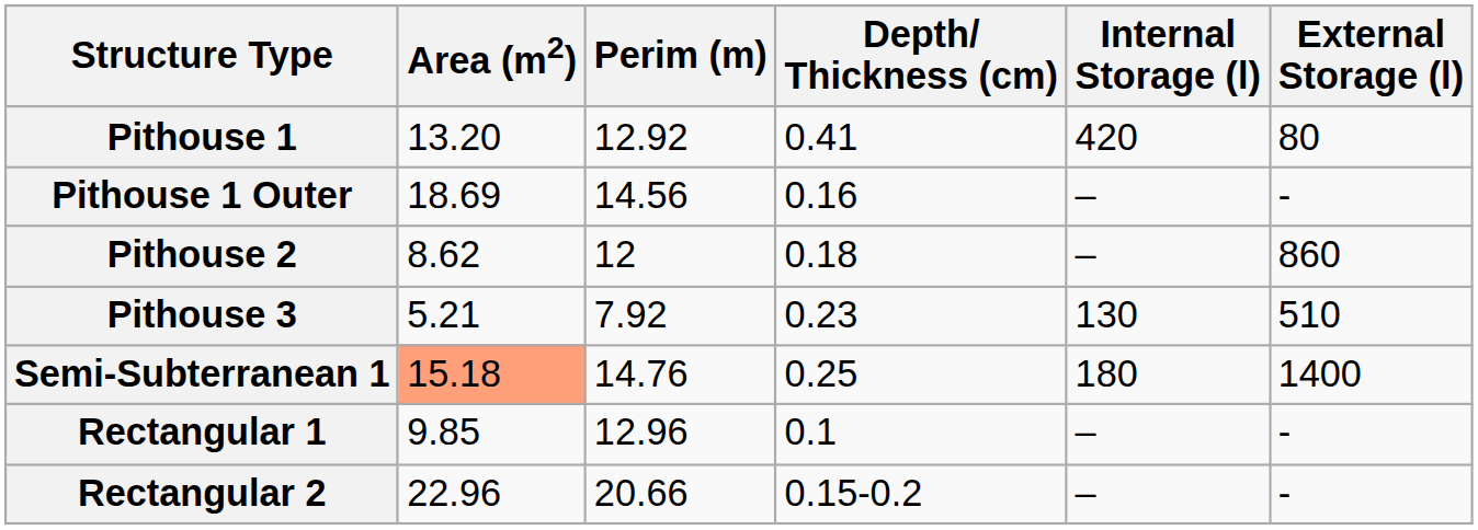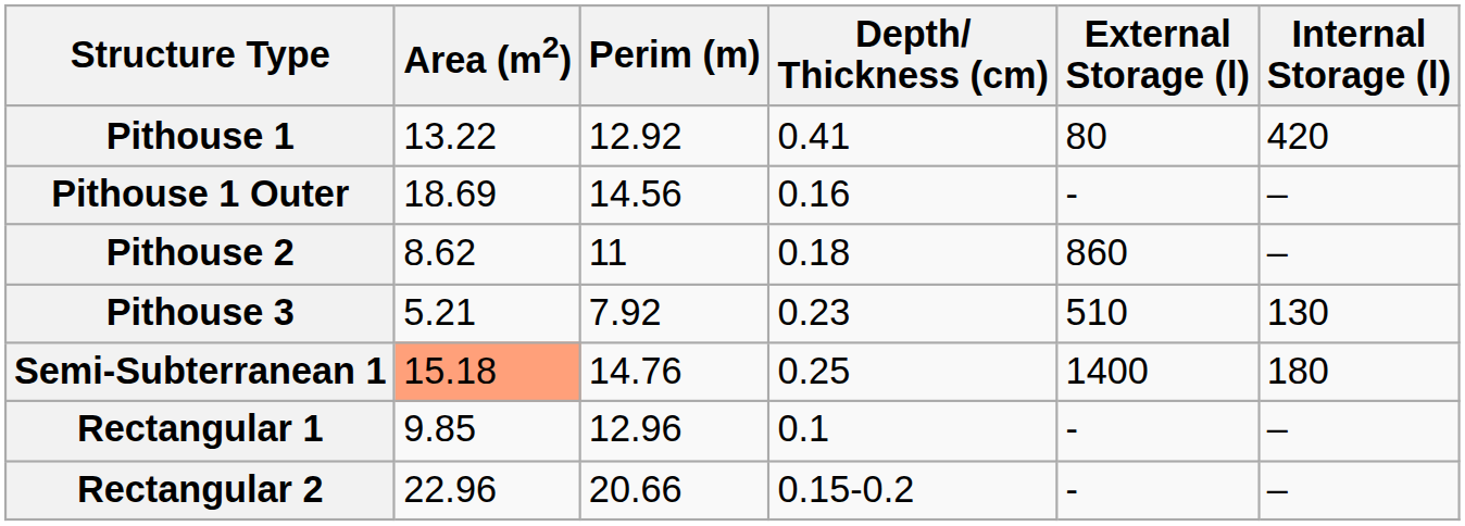columns swapped: Internal Storage (l) <-> External Storage (l)
Pithouse 1 | Area (m2): 13.20 -> 13.22
Pithouse 2 | Perim (m): 12 -> 11
